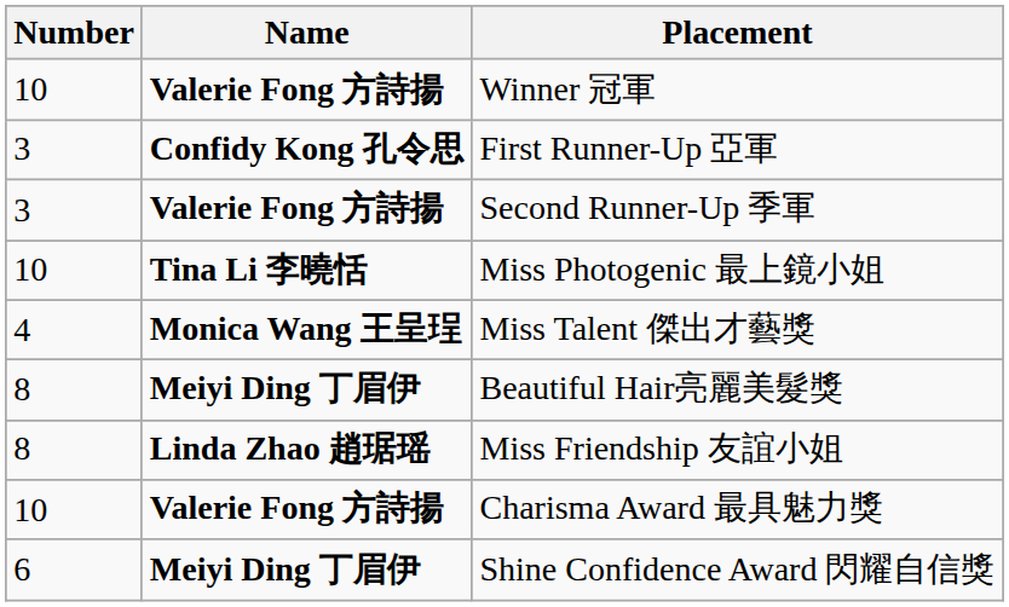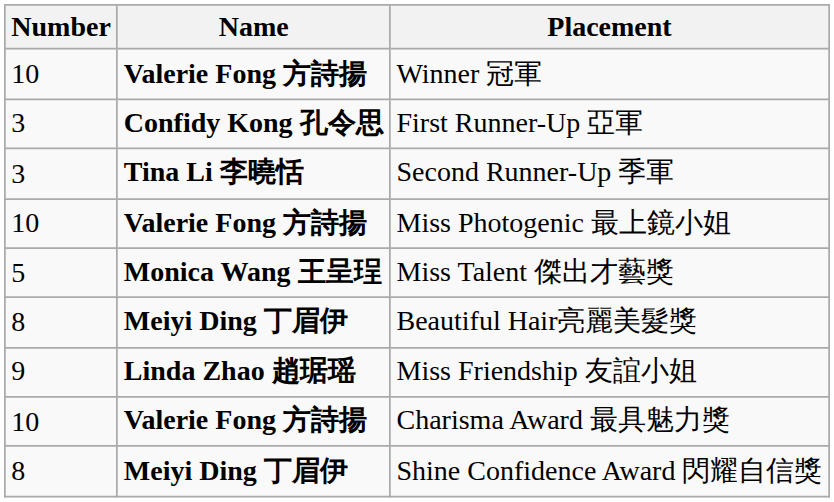Second Runner-Up 季軍 | Name: Valerie Fong 方詩揚 -> Tina Li 李曉恬
Miss Photogenic 最上鏡小姐 | Name: Tina Li 李曉恬 -> Valerie Fong 方詩揚
Miss Talent 傑出才藝獎 | Number: 4 -> 5
Miss Friendship 友誼小姐 | Number: 8 -> 9
Shine Confidence Award 閃耀自信獎 | Number: 6 -> 8
